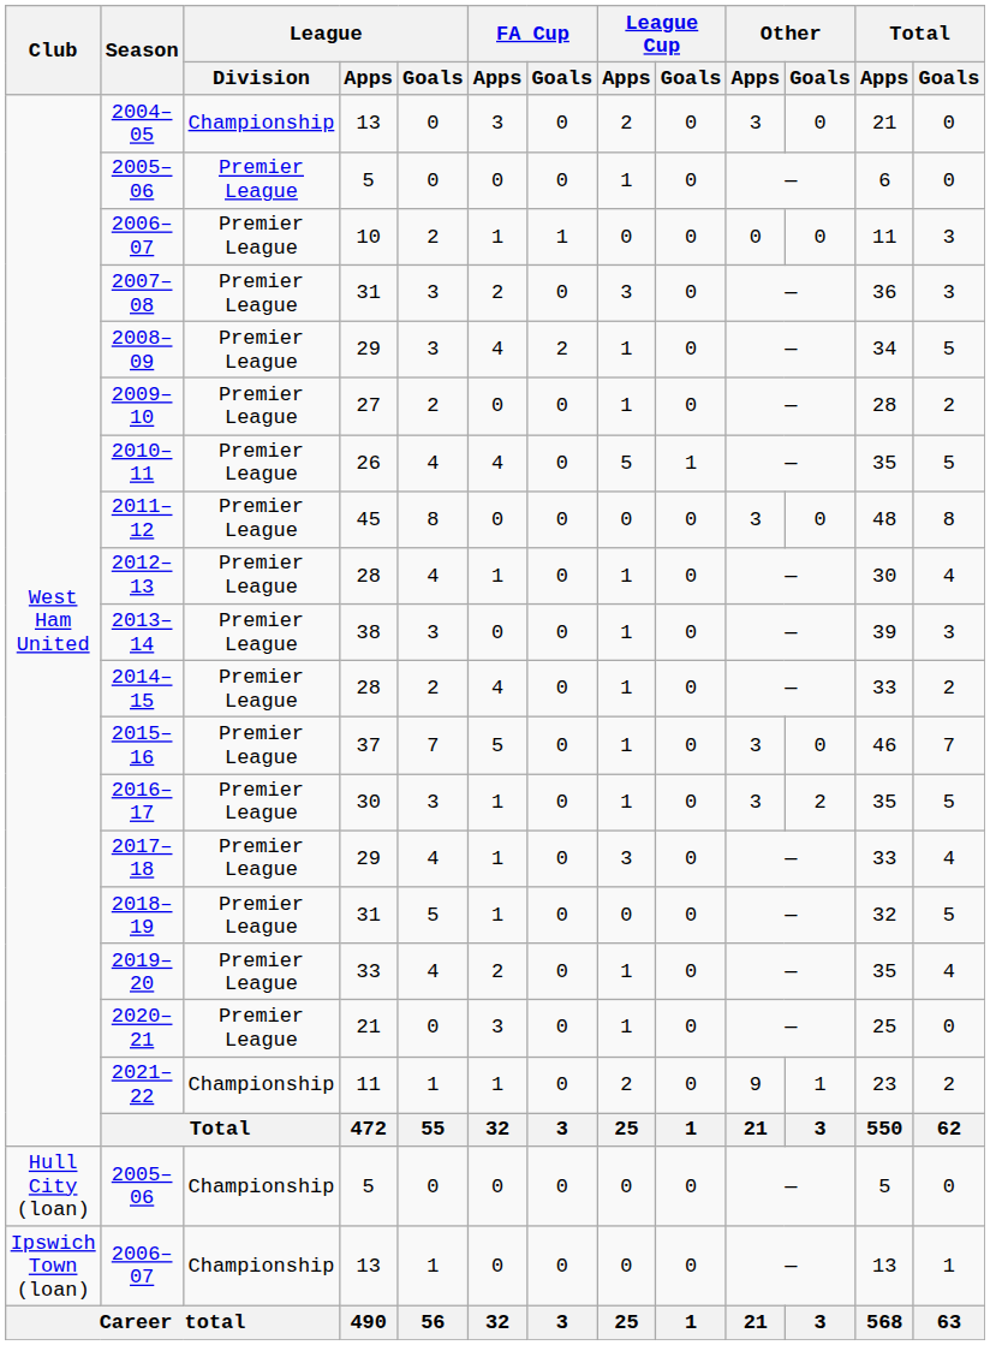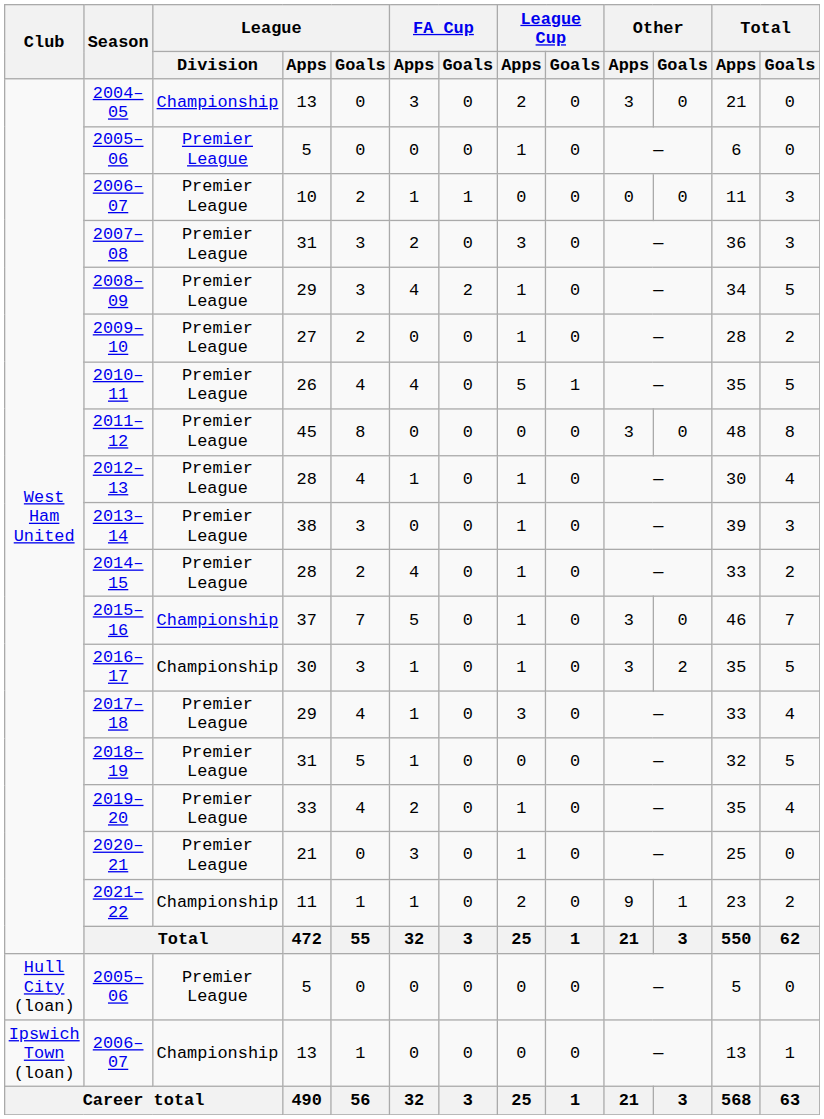2015–16 | League / Division: Premier League -> Championship
2016–17 | League / Division: Premier League -> Championship
Hull City (loan) / 2005–06 | League / Division: Championship -> Premier League
